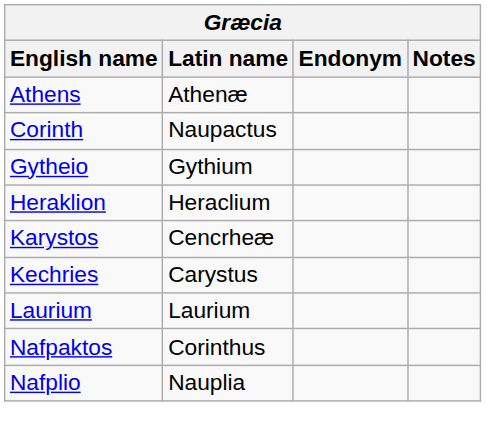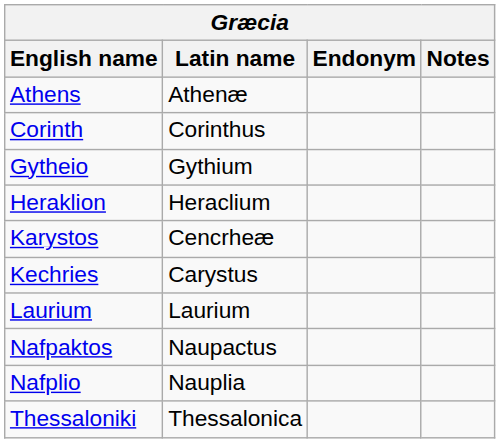Corinth | Latin name: Naupactus -> Corinthus
Nafpaktos | Latin name: Corinthus -> Naupactus
+ row: Thessaloniki | Thessalonica
